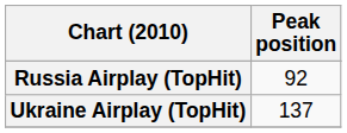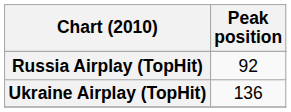Ukraine Airplay (TopHit) | Peak position: 137 -> 136
